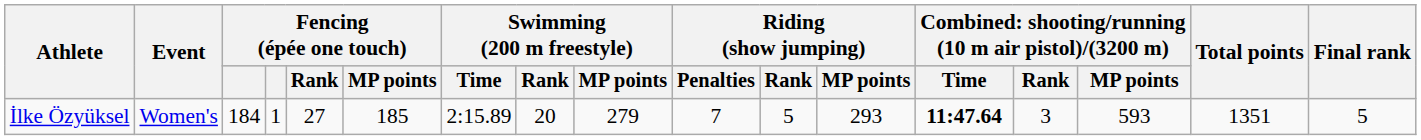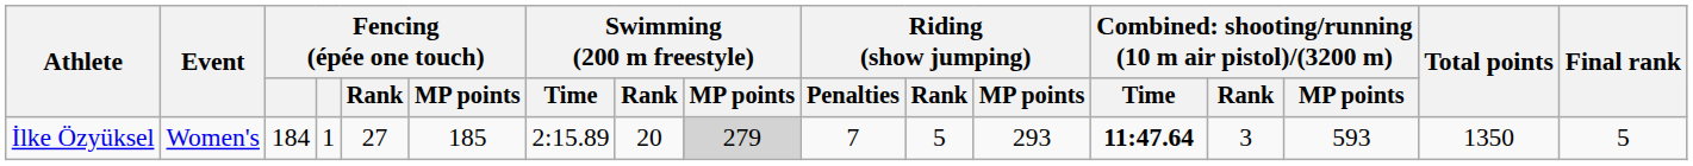İlke Özyüksel | Swimming (200 m freestyle) / MP points: no background -> lightgrey background
İlke Özyüksel | Total points: 1351 -> 1350
